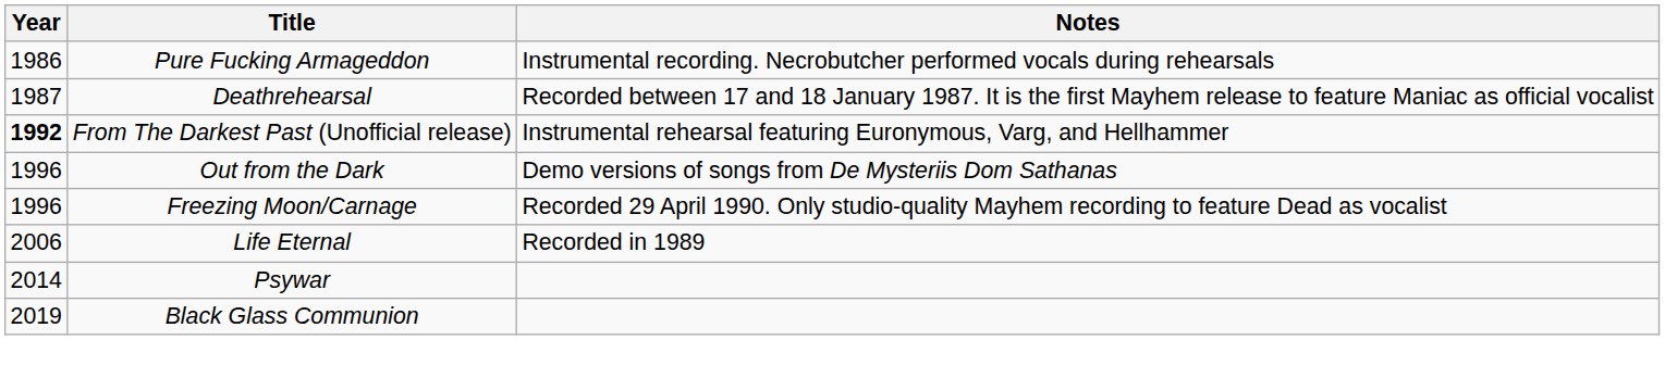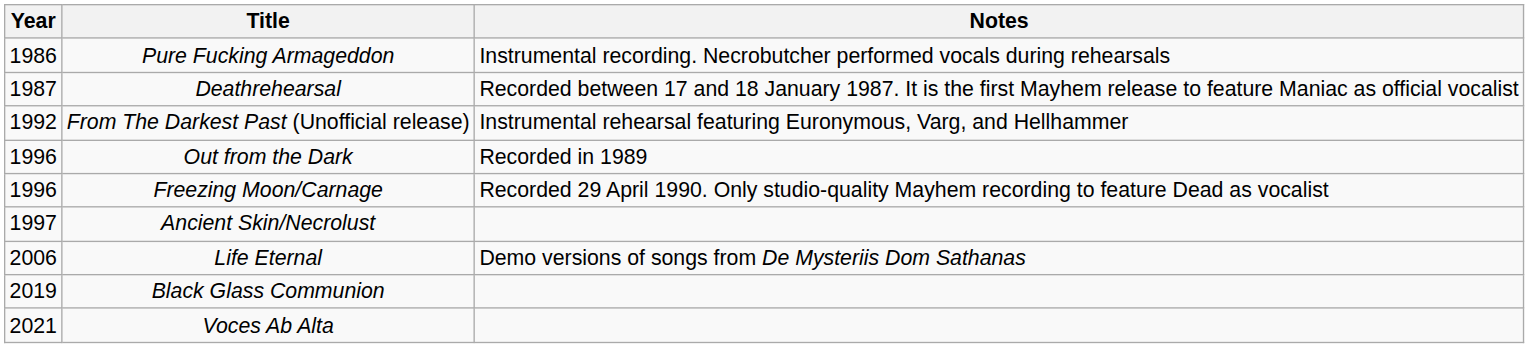From The Darkest Past (Unofficial release) | Year: bold -> normal
Out from the Dark | Notes: Demo versions of songs from De Mysteriis Dom Sathanas -> Recorded in 1989
+ row: 1997 | Ancient Skin/Necrolust
Life Eternal | Notes: Recorded in 1989 -> Demo versions of songs from De Mysteriis Dom Sathanas
- row: 2014 | Psywar
+ row: 2021 | Voces Ab Alta
